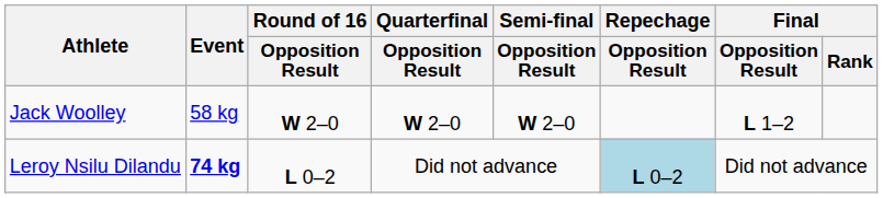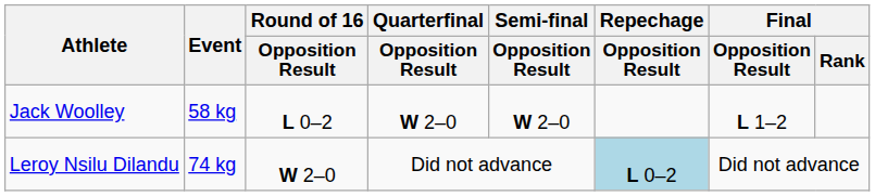Jack Woolley | Round of 16 / Opposition Result: W 2–0 -> L 0–2
Leroy Nsilu Dilandu | Event: bold -> normal
Leroy Nsilu Dilandu | Round of 16 / Opposition Result: L 0–2 -> W 2–0
